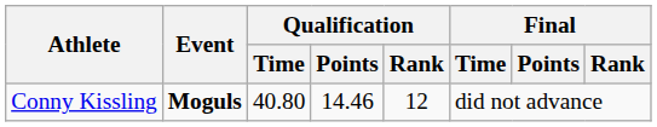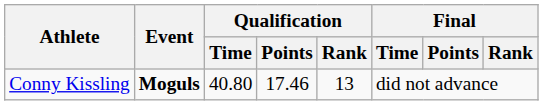Conny Kissling | Qualification / Points: 14.46 -> 17.46
Conny Kissling | Qualification / Rank: 12 -> 13
